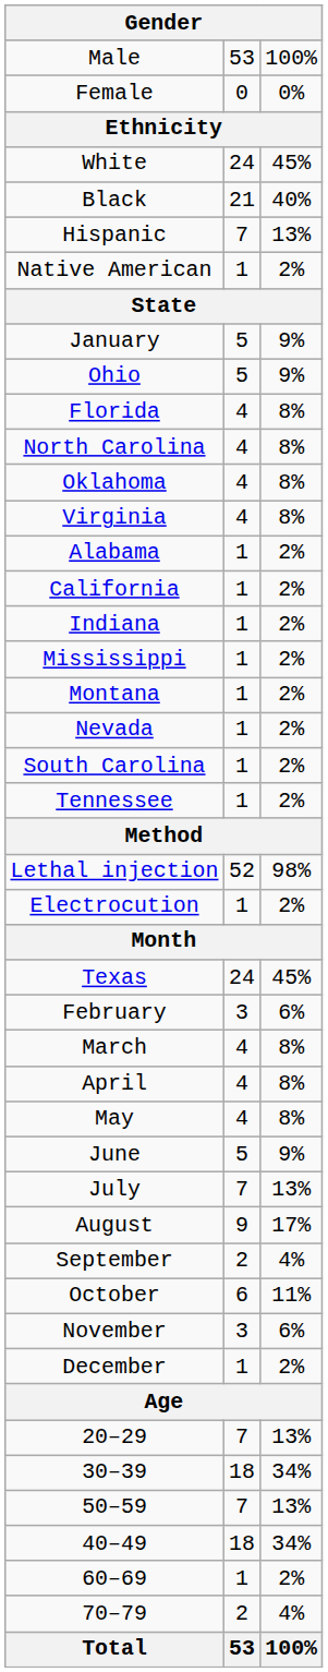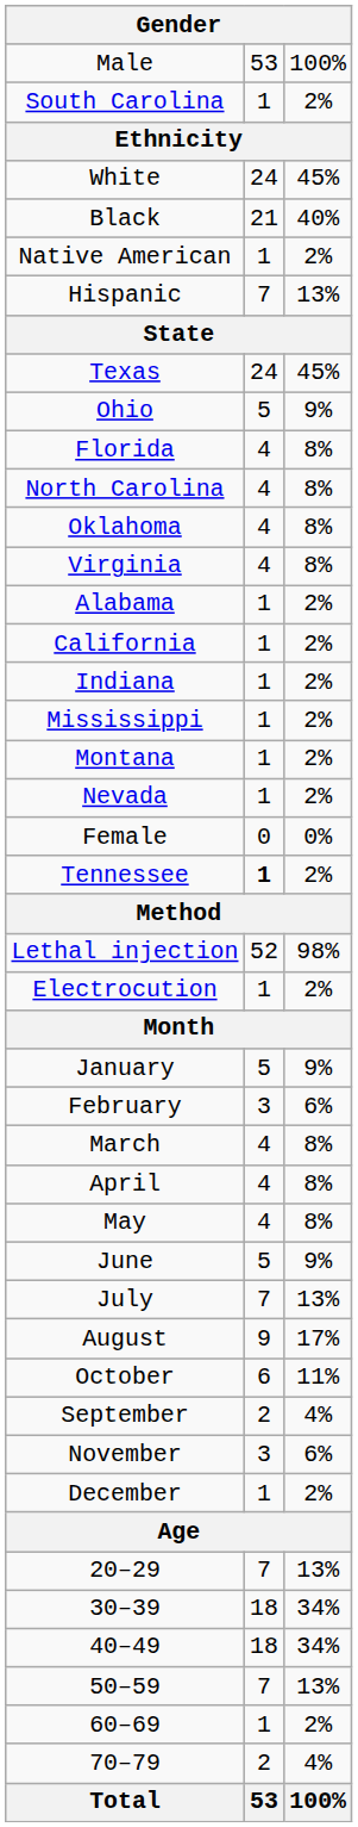rows swapped: Female <-> South Carolina
rows swapped: Hispanic <-> Native American
rows swapped: Texas <-> January
Tennessee | column 2: normal -> bold
rows swapped: September <-> October
rows swapped: 40–49 <-> 50–59
